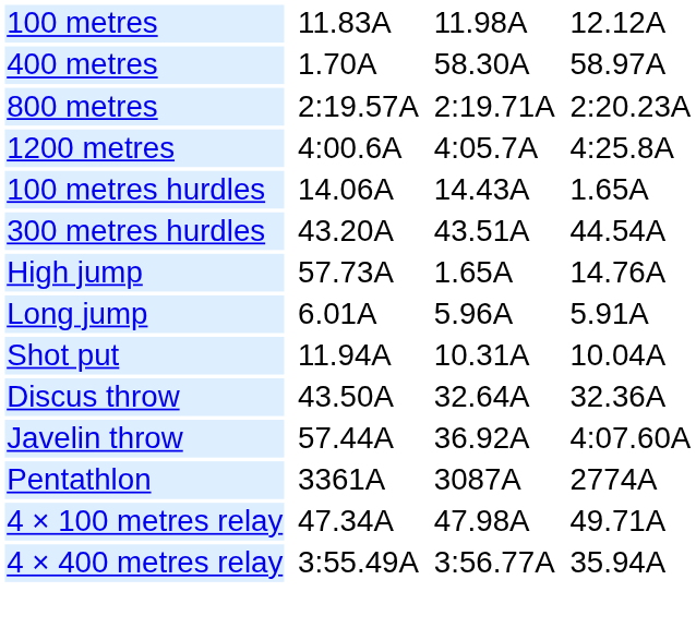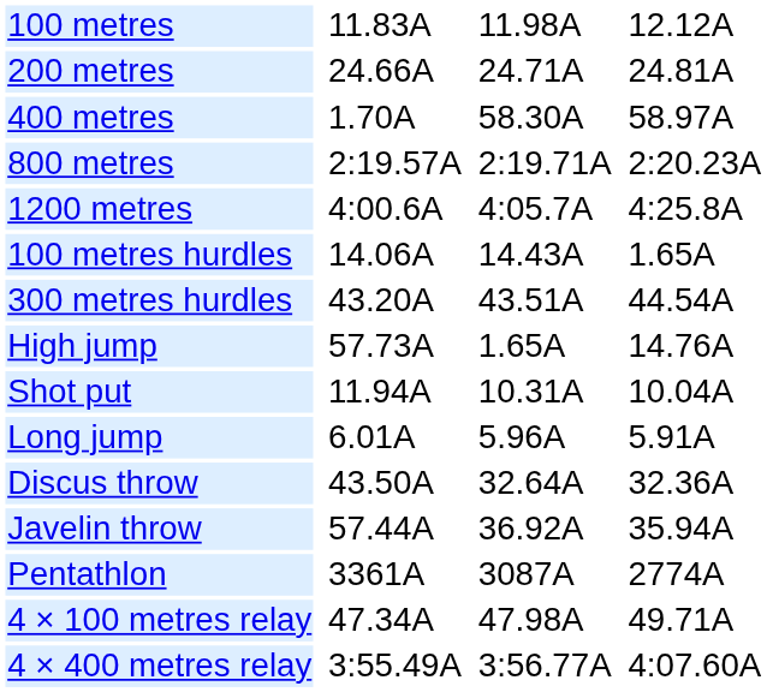+ row: 200 metres | 24.66A | 24.71A | 24.81A
rows swapped: Long jump <-> Shot put
Javelin throw | column 7: 4:07.60A -> 35.94A
4 × 400 metres relay | column 7: 35.94A -> 4:07.60A
